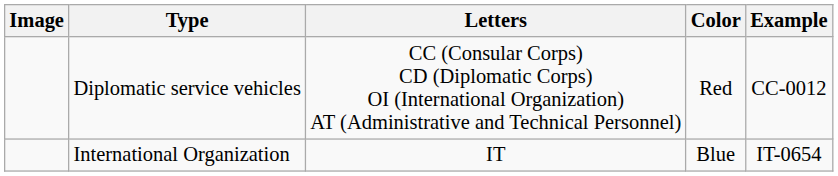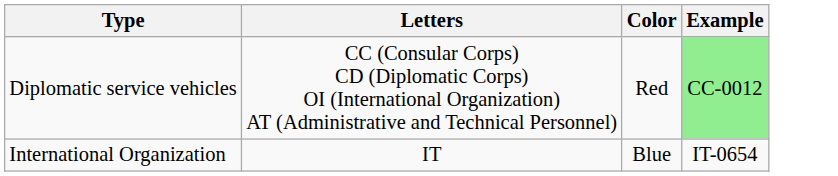- column: Image
Diplomatic service vehicles | Example: no background -> lightgreen background
